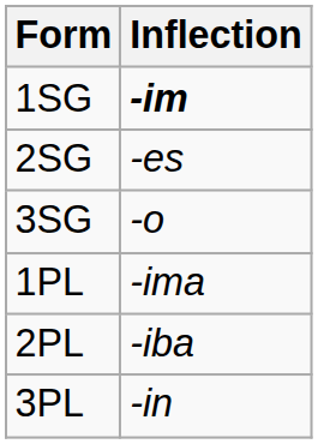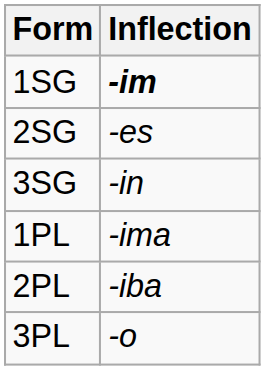3SG | Inflection: -o -> -in
3PL | Inflection: -in -> -o
